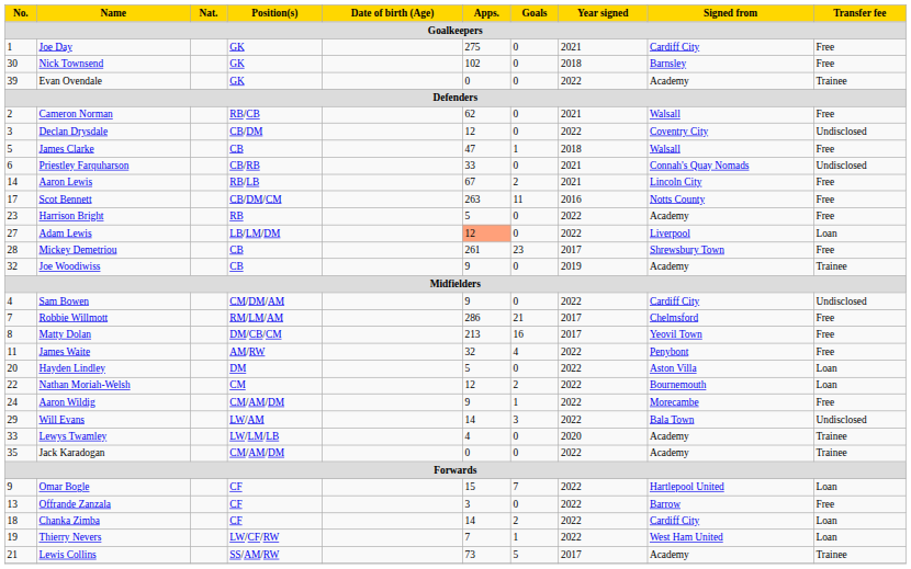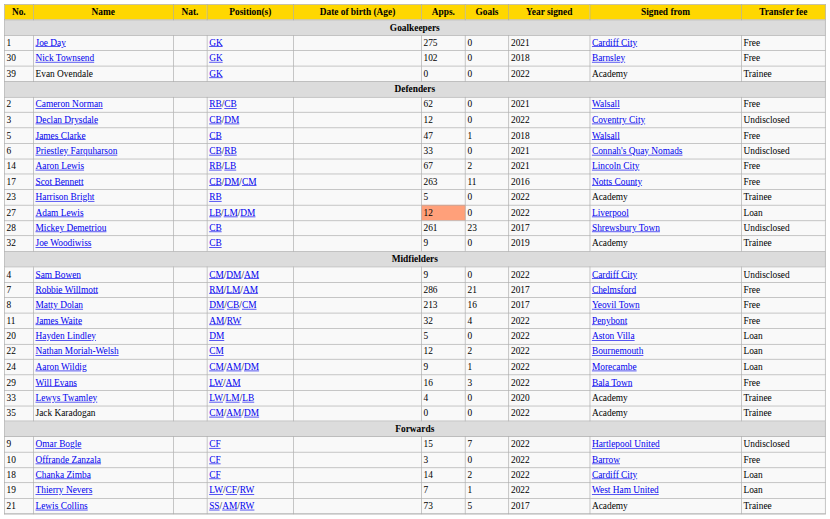Harrison Bright | Transfer fee: Free -> Trainee
Mickey Demetriou | Transfer fee: Free -> Undisclosed
Aaron Wildig | Transfer fee: Free -> Loan
Will Evans | Apps.: 14 -> 16
Will Evans | Transfer fee: Undisclosed -> Free
Omar Bogle | Transfer fee: Loan -> Undisclosed
Offrande Zanzala | No.: 13 -> 10
